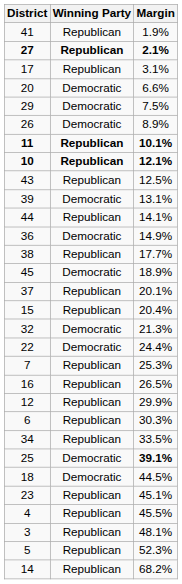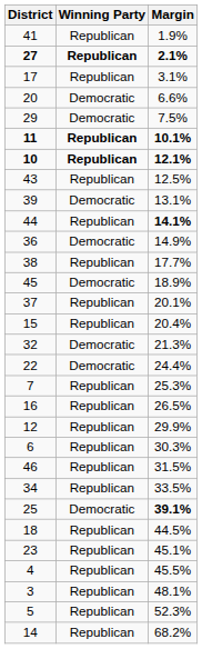- row: 26 | Democratic | 8.9%
44 | Margin: normal -> bold
+ row: 46 | Republican | 31.5%
18 | Winning Party: Democratic -> Republican
